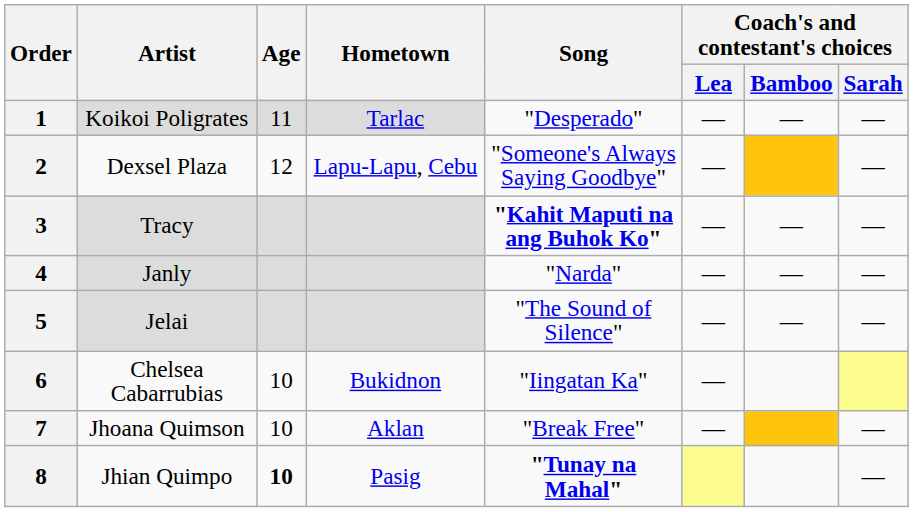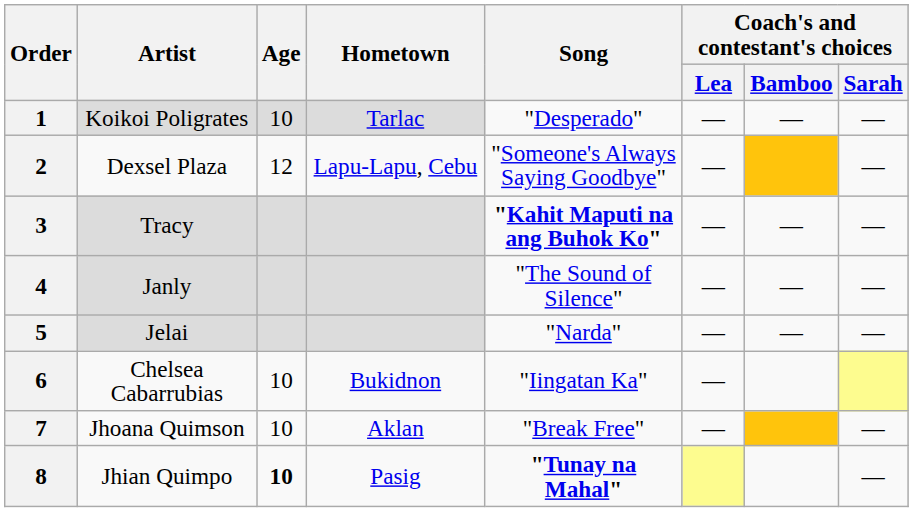1 | Age: 11 -> 10
4 | Song: "Narda" -> "The Sound of Silence"
5 | Song: "The Sound of Silence" -> "Narda"
